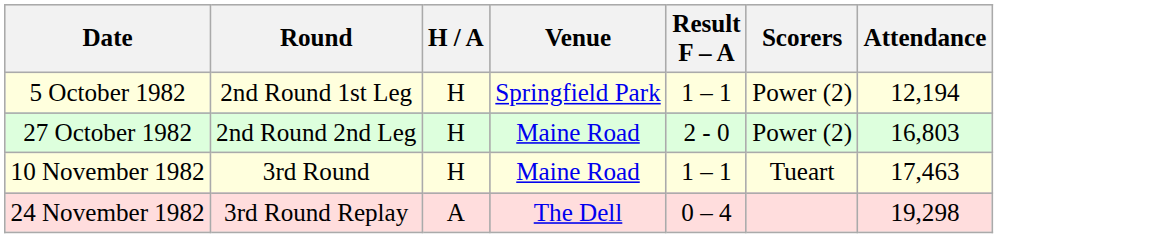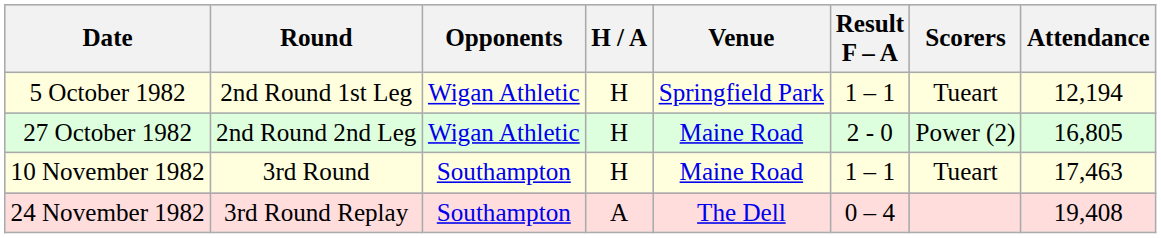+ column: Opponents | Wigan Athletic | Wigan Athletic | Southampton | Southampton
5 October 1982 | Scorers: Power (2) -> Tueart
27 October 1982 | Attendance: 16,803 -> 16,805
24 November 1982 | Attendance: 19,298 -> 19,408
